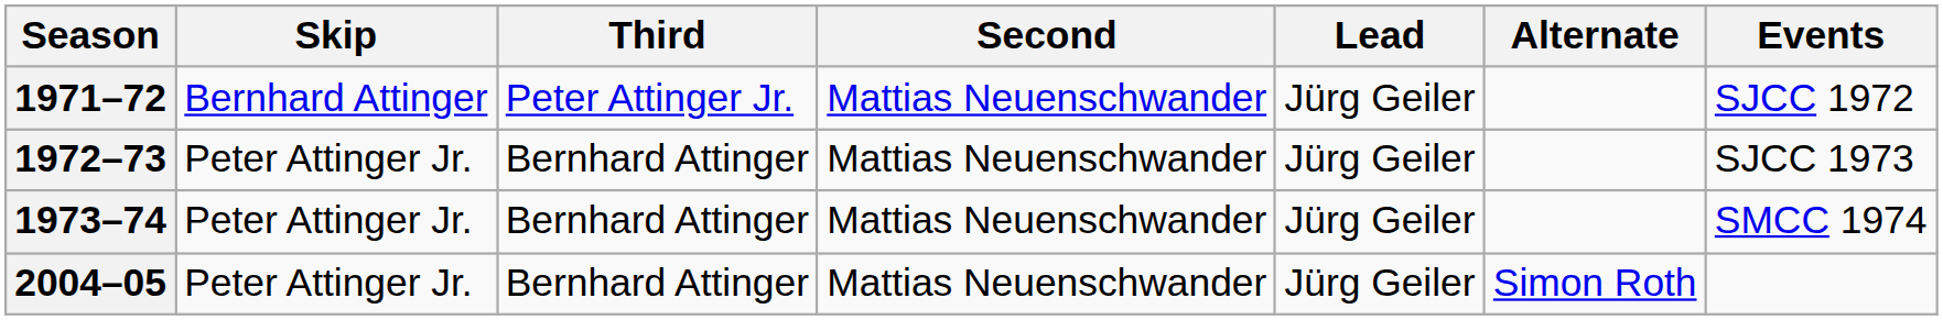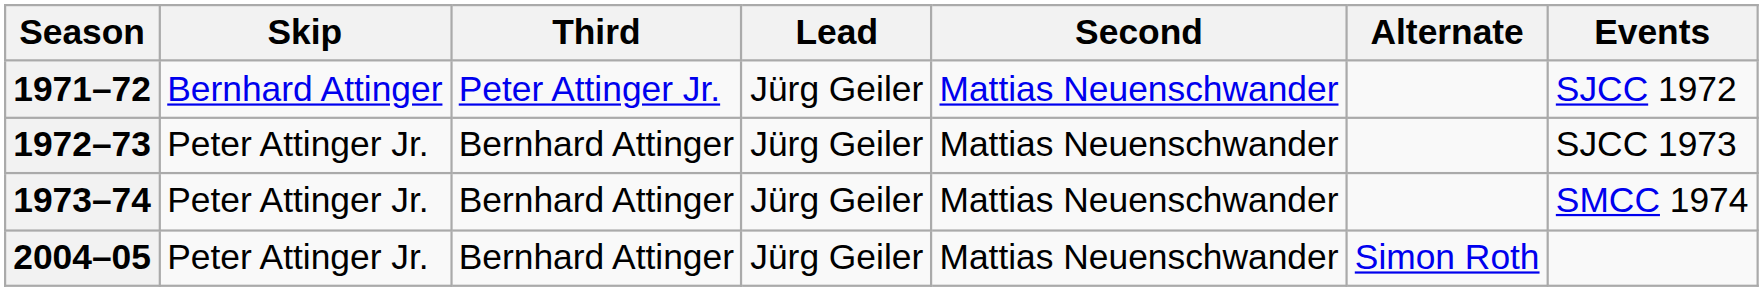columns swapped: Second <-> Lead
